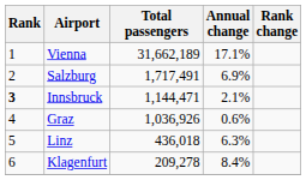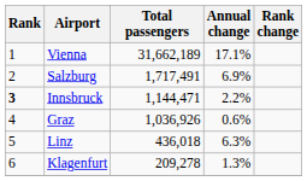Innsbruck | Annual change: 2.1% -> 2.2%
Klagenfurt | Annual change: 8.4% -> 1.3%
